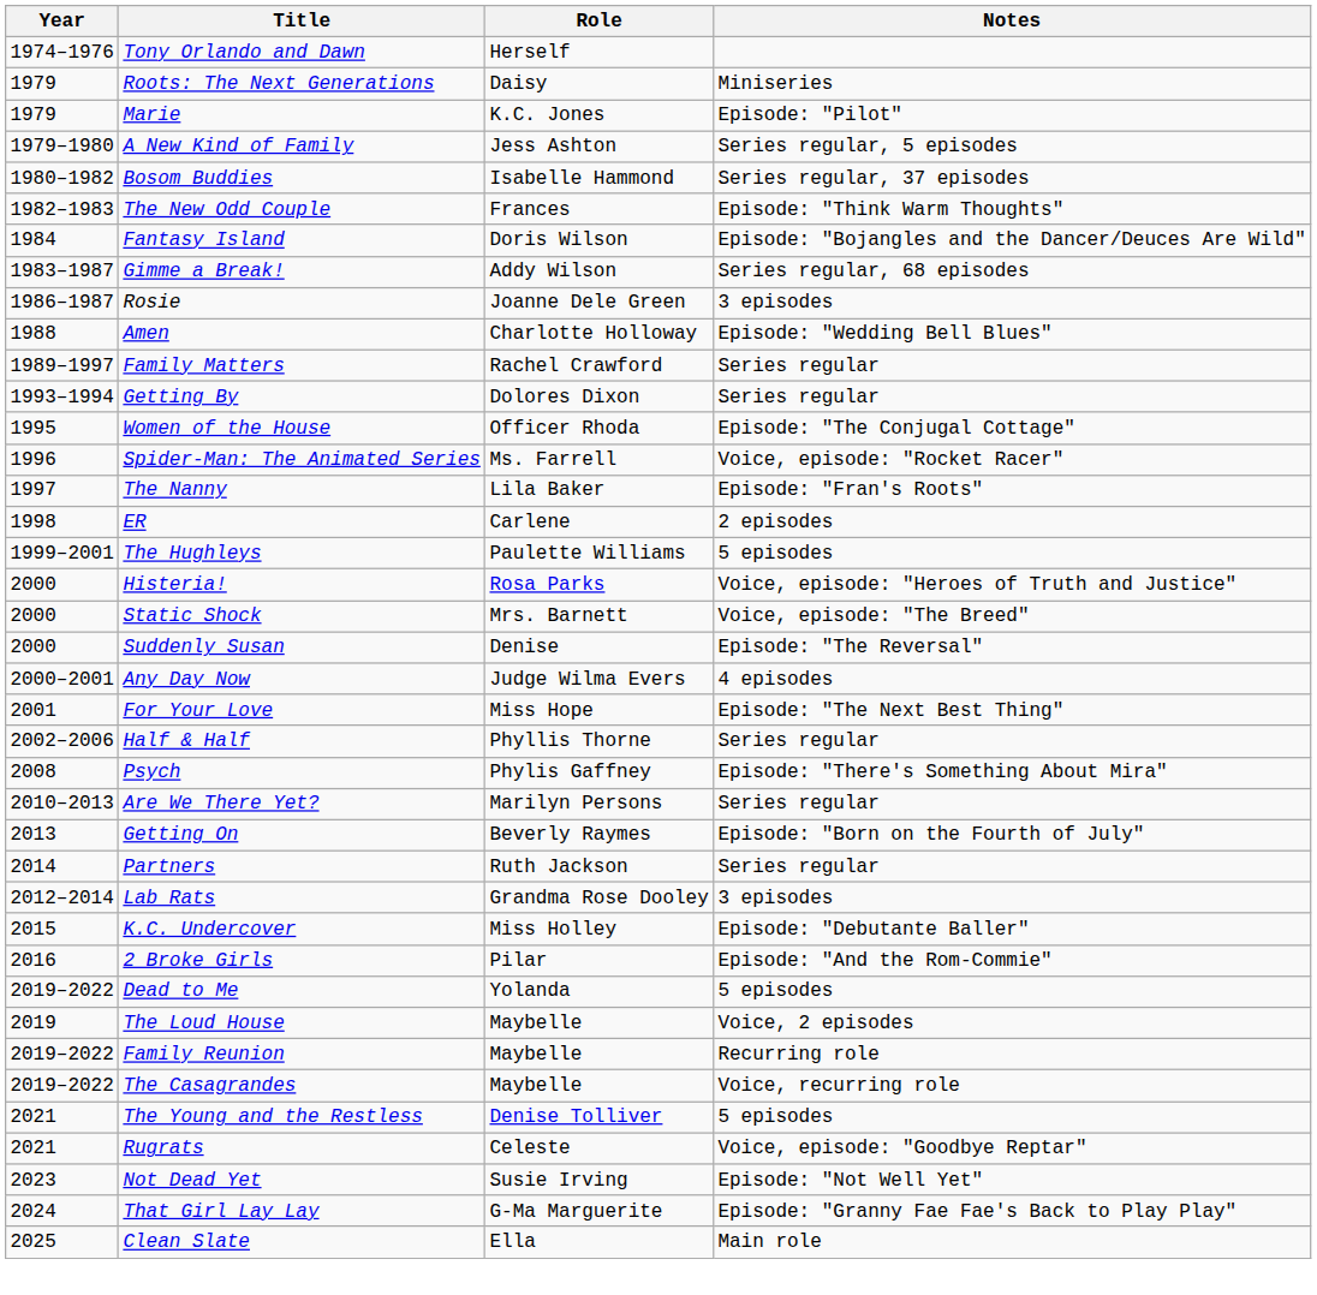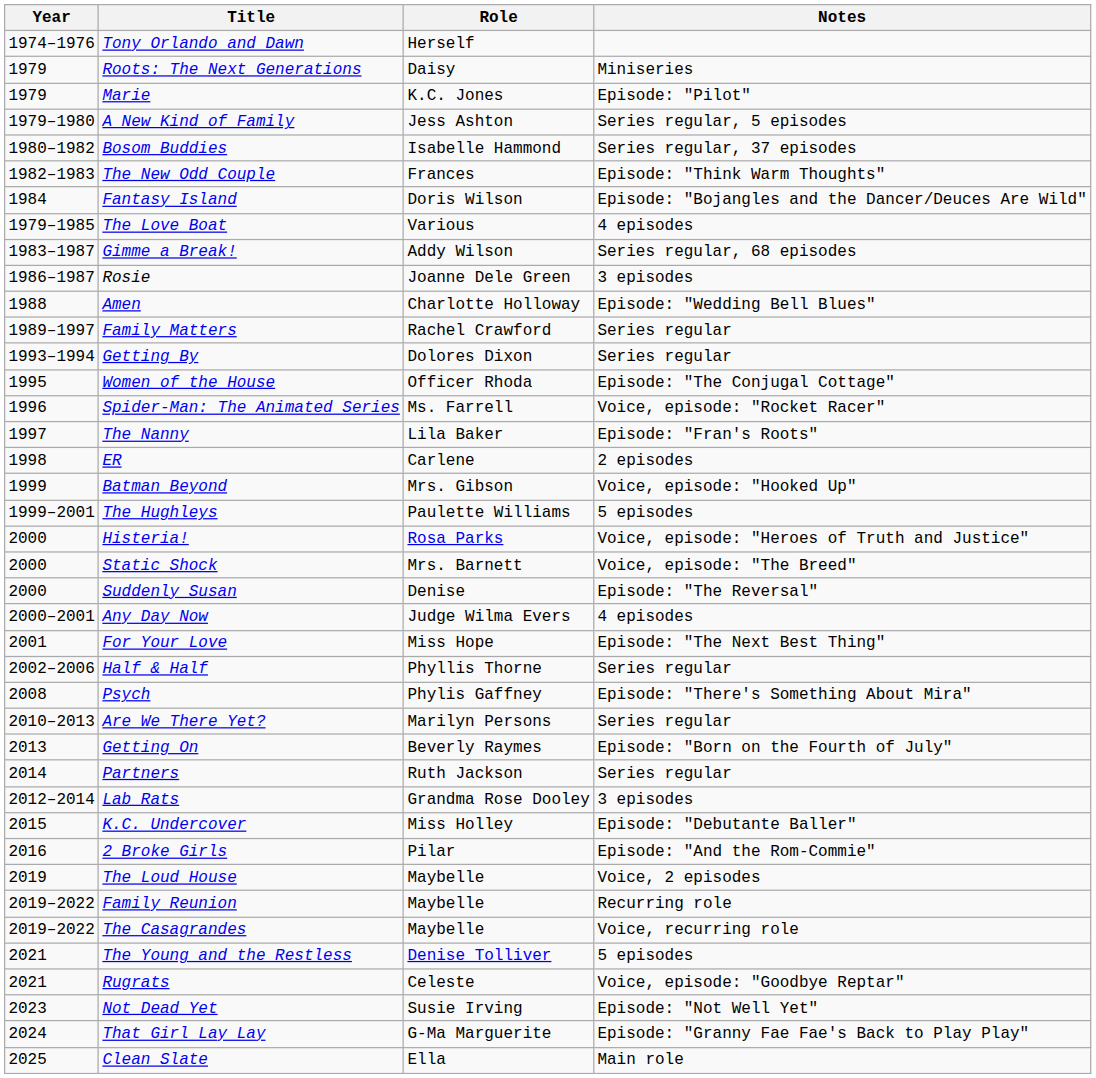+ row: 1979–1985 | The Love Boat | Various | 4 episodes
+ row: 1999 | Batman Beyond | Mrs. Gibson | Voice, episode: "Hooked Up"
- row: 2019–2022 | Dead to Me | Yolanda | 5 episodes
